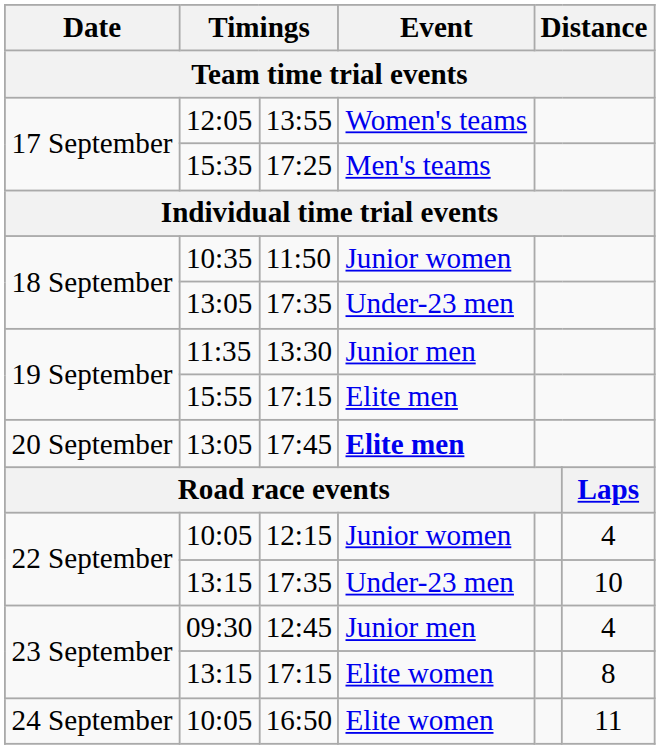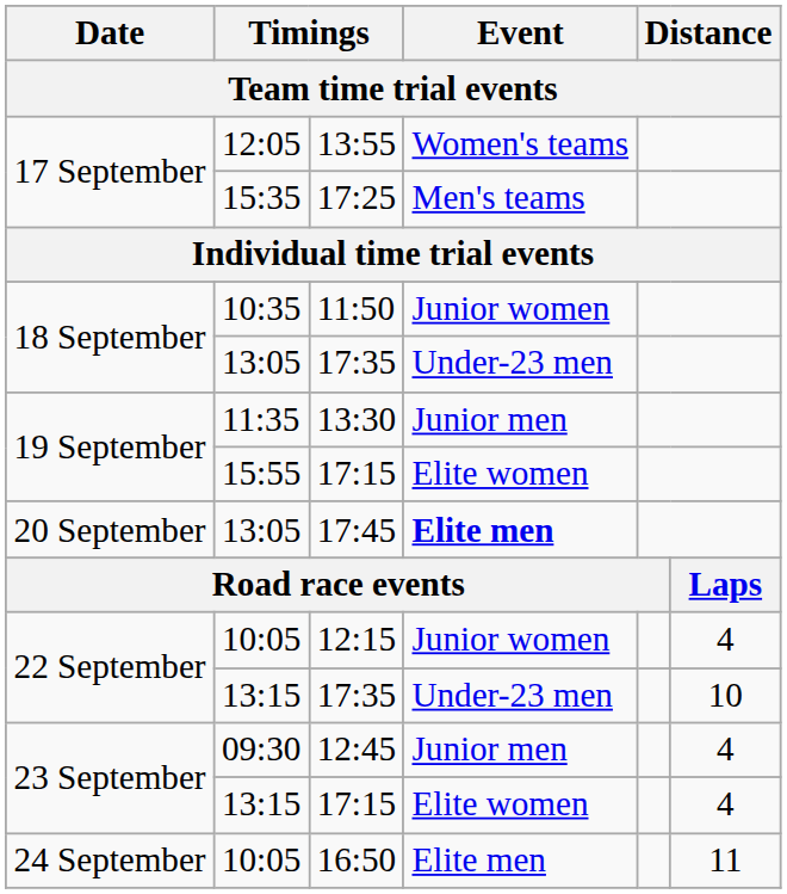15:55 / 17:15 | Event / Team time trial events: Elite men -> Elite women
13:15 / 17:15 | column 6: 8 -> 4
16:50 | Event / Team time trial events: Elite women -> Elite men
